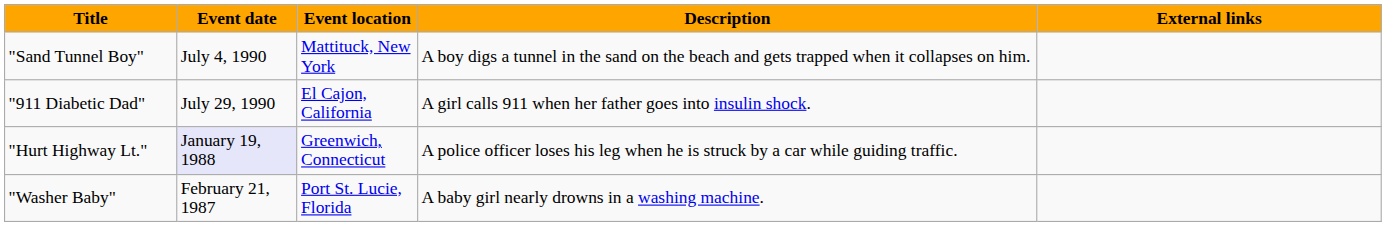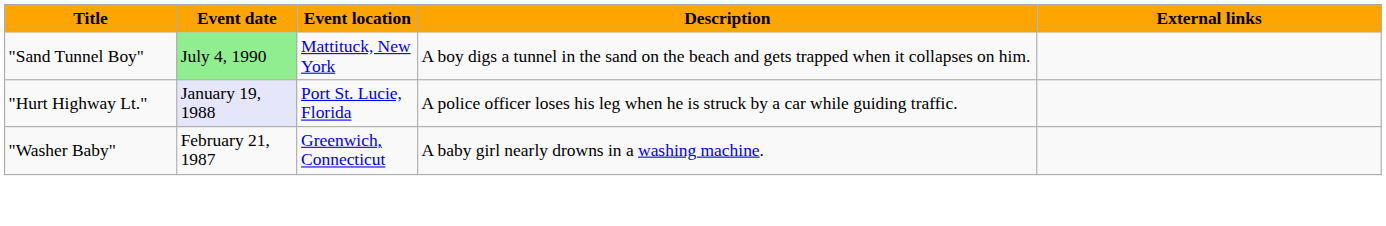"Sand Tunnel Boy" | Event date: no background -> lightgreen background
- row: "911 Diabetic Dad" | July 29, 1990 | El Cajon, California | A girl calls 911 when her father goes into insulin shock.
"Hurt Highway Lt." | Event location: Greenwich, Connecticut -> Port St. Lucie, Florida
"Washer Baby" | Event location: Port St. Lucie, Florida -> Greenwich, Connecticut
